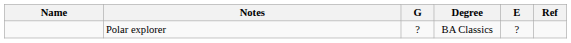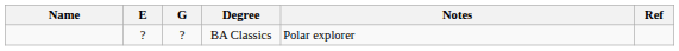columns swapped: E <-> Notes
